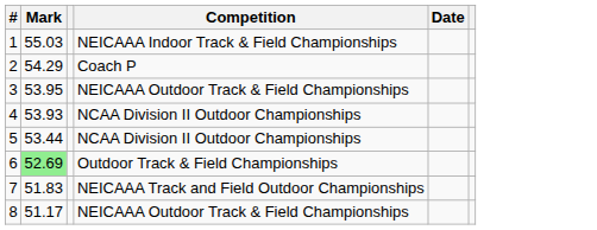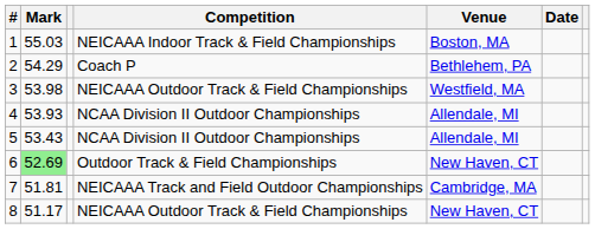+ column: Venue | Boston, MA | Bethlehem, PA | Westfield, MA | Allendale, MI | Allendale, MI | New Haven, CT | Cambridge, MA | New Haven, CT
3 | Mark: 53.95 -> 53.98
5 | Mark: 53.44 -> 53.43
7 | Mark: 51.83 -> 51.81
